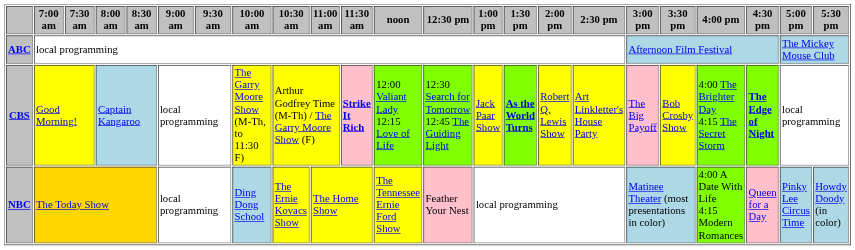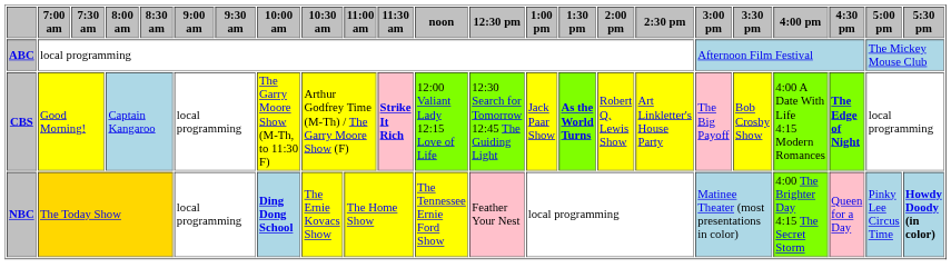CBS | 4:00 pm: 4:00 The Brighter Day 4:15 The Secret Storm -> 4:00 A Date With Life 4:15 Modern Romances
NBC | 10:00 am: normal -> bold
NBC | 4:00 pm: 4:00 A Date With Life 4:15 Modern Romances -> 4:00 The Brighter Day 4:15 The Secret Storm
NBC | 5:30 pm: normal -> bold
